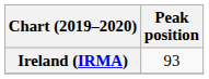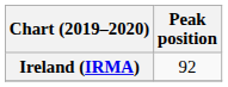Ireland (IRMA) | Peak position: 93 -> 92
